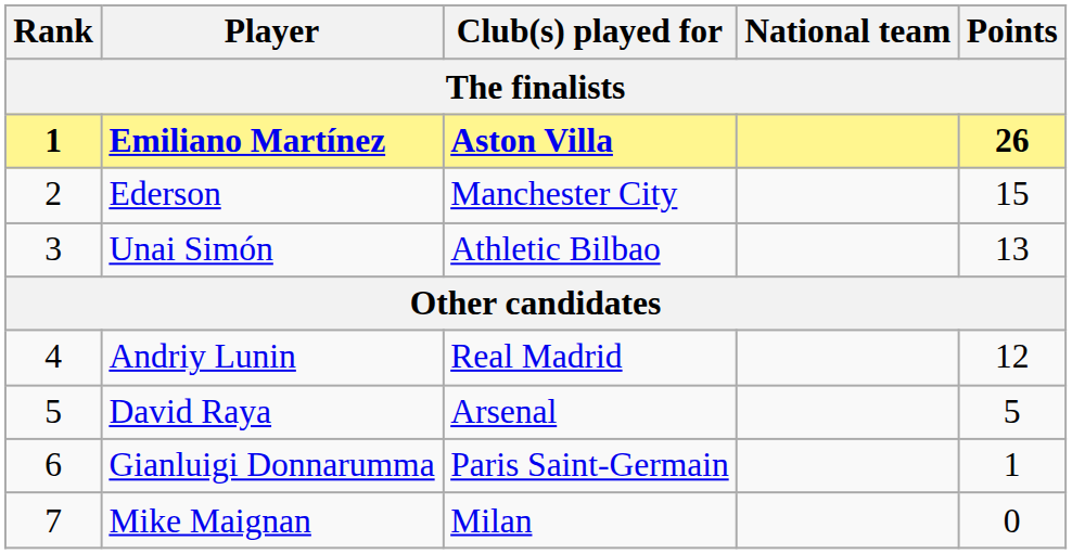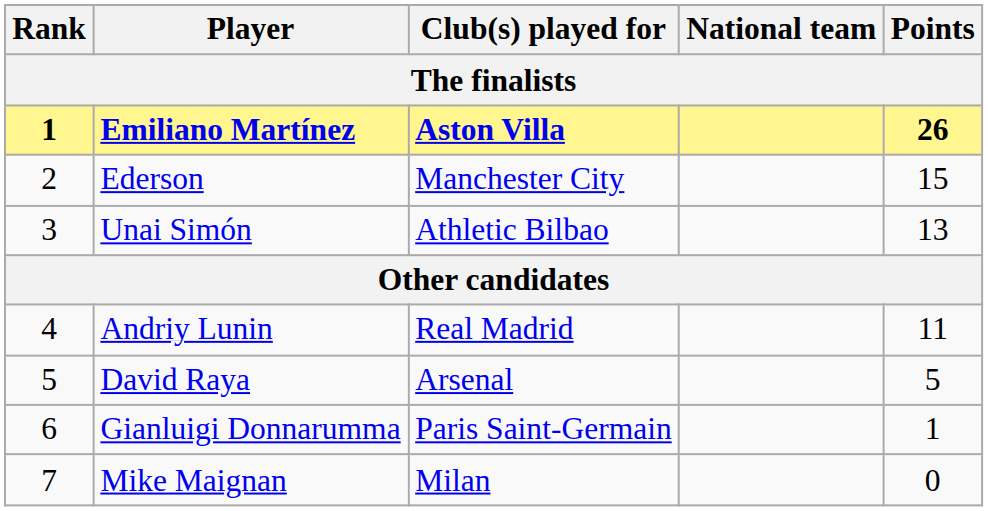Andriy Lunin | Points: 12 -> 11
